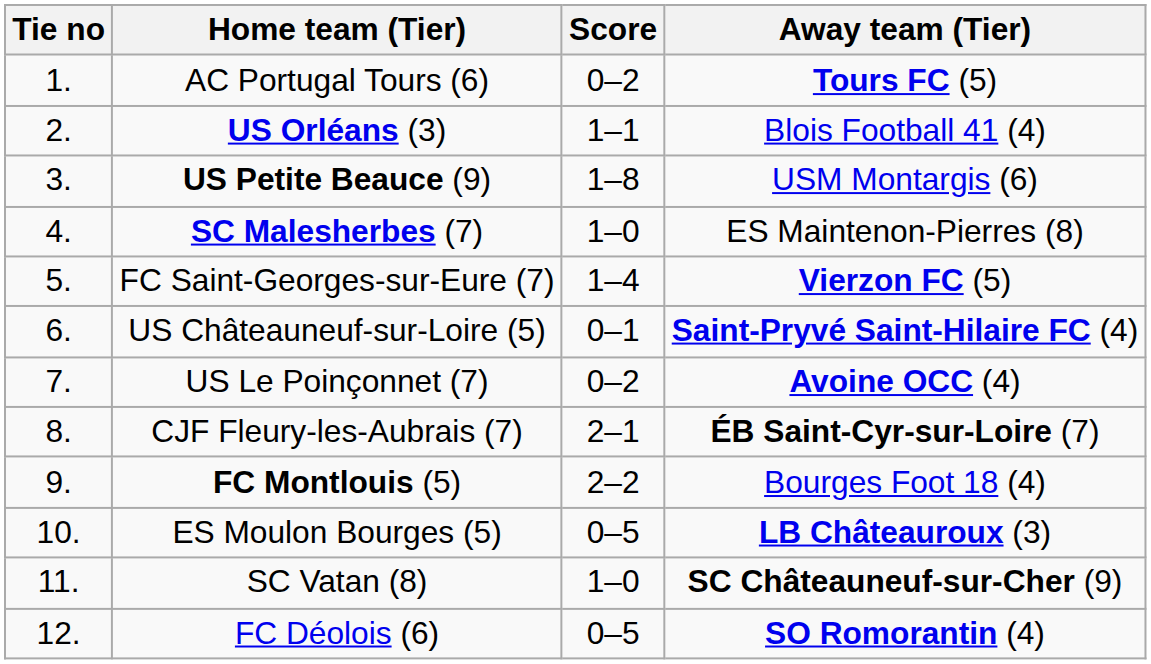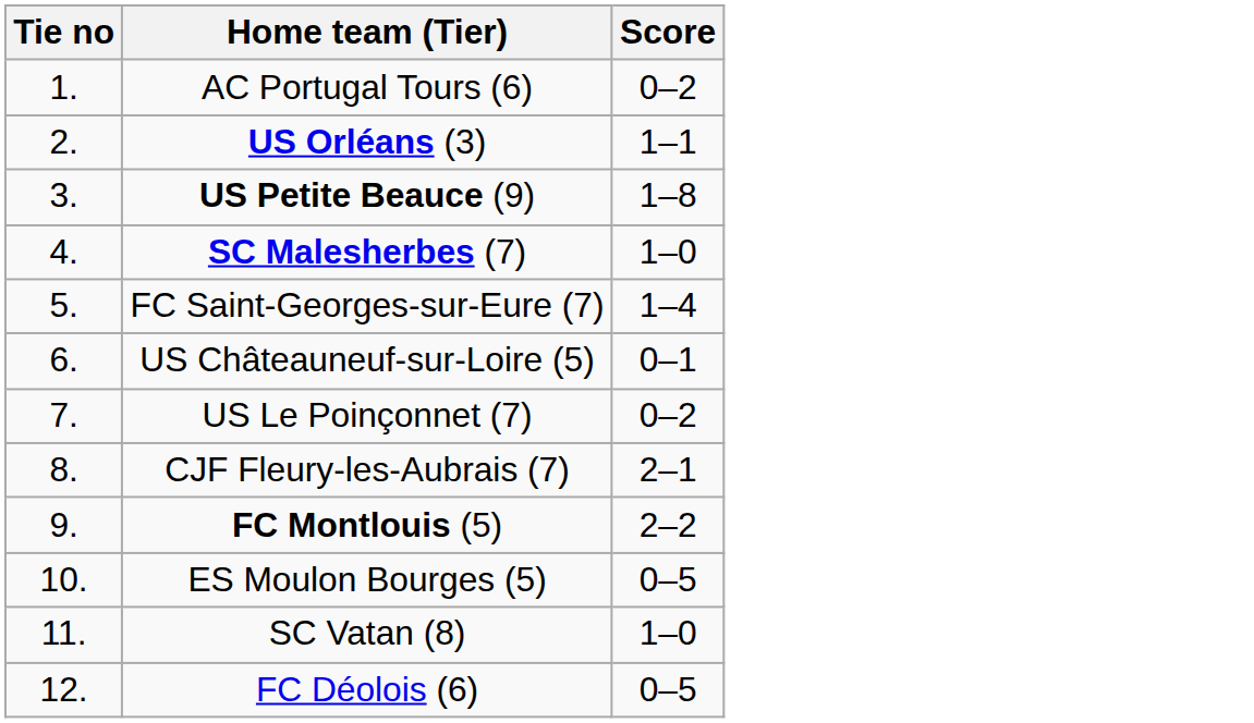- column: Away team (Tier) | Tours FC (5) | Blois Football 41 (4) | USM Montargis (6) | ES Maintenon-Pierres (8) | Vierzon FC (5) | Saint-Pryvé Saint-Hilaire FC (4) | Avoine OCC (4) | ÉB Saint-Cyr-sur-Loire (7) | Bourges Foot 18 (4) | LB Châteauroux (3) | SC Châteauneuf-sur-Cher (9) | SO Romorantin (4)
